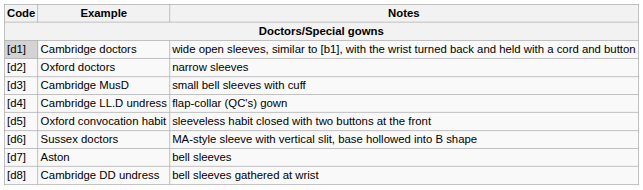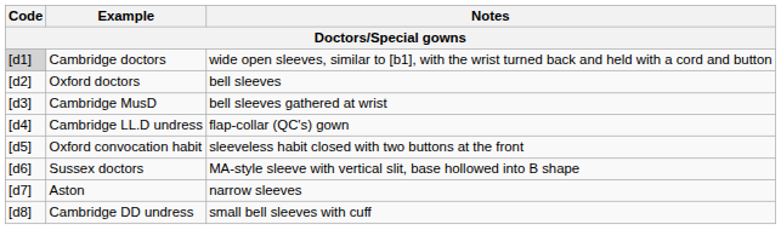Oxford doctors | Notes: narrow sleeves -> bell sleeves
Cambridge MusD | Notes: small bell sleeves with cuff -> bell sleeves gathered at wrist
Aston | Notes: bell sleeves -> narrow sleeves
Cambridge DD undress | Notes: bell sleeves gathered at wrist -> small bell sleeves with cuff
